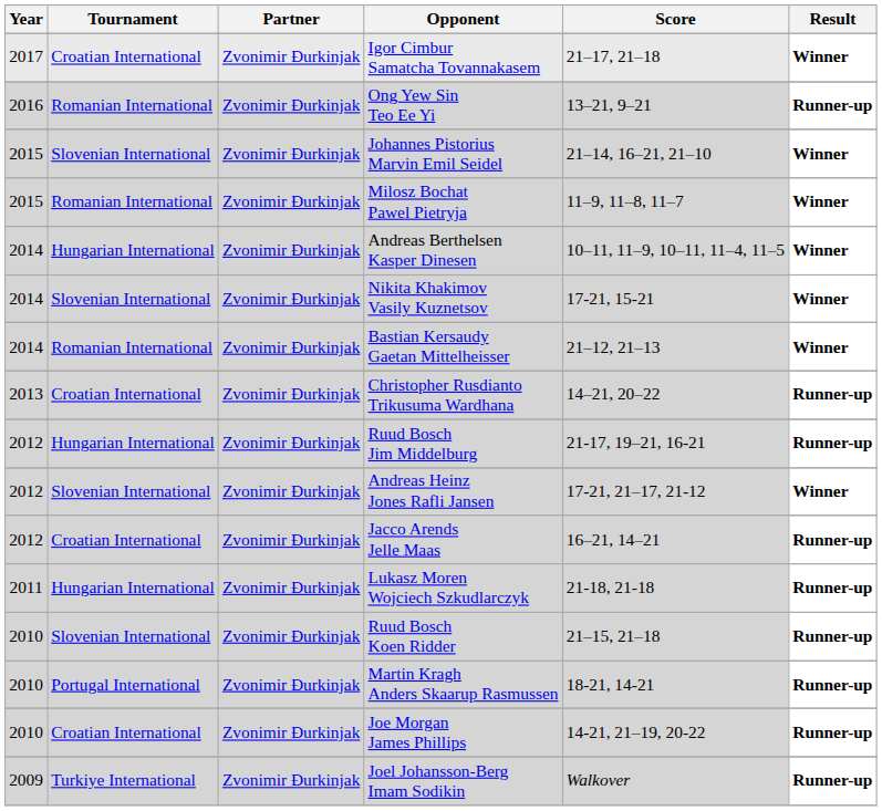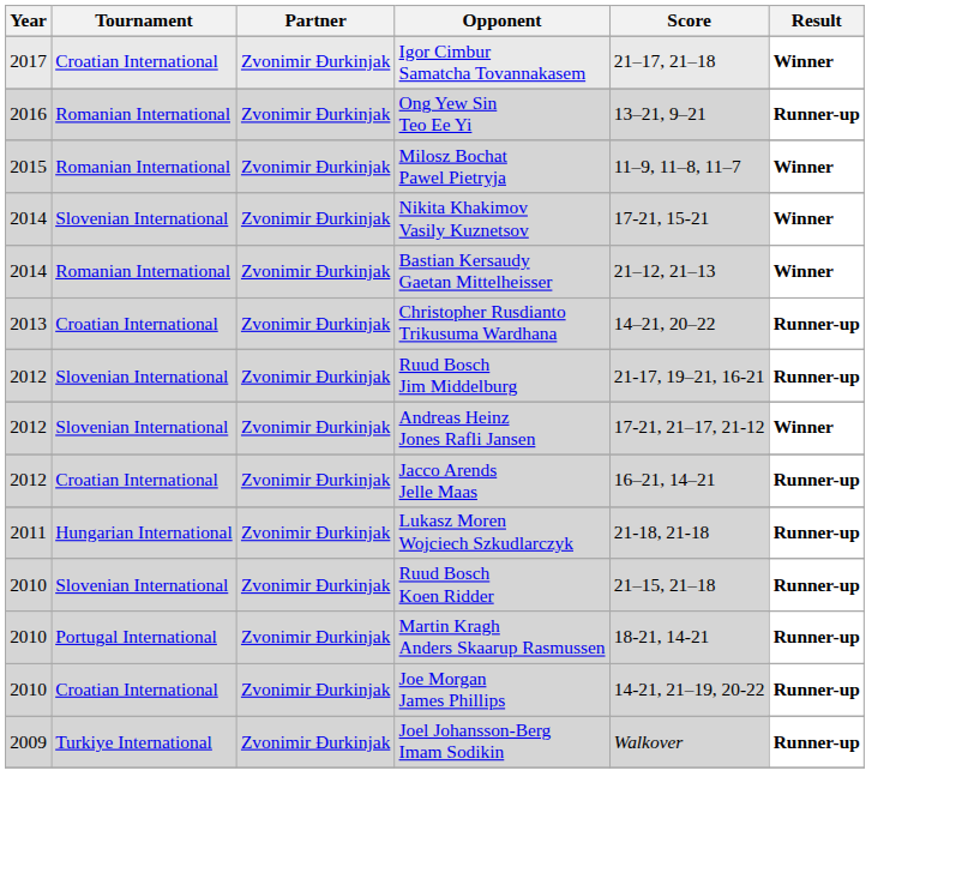- row: 2015 | Slovenian International | Zvonimir Đurkinjak | Johannes Pistorius Marvin Emil Seidel | 21–14, 16–21, 21–10 | Winner
- row: 2014 | Hungarian International | Zvonimir Đurkinjak | Andreas Berthelsen Kasper Dinesen | 10–11, 11–9, 10–11, 11–4, 11–5 | Winner
Ruud Bosch Jim Middelburg | Tournament: Hungarian International -> Slovenian International
